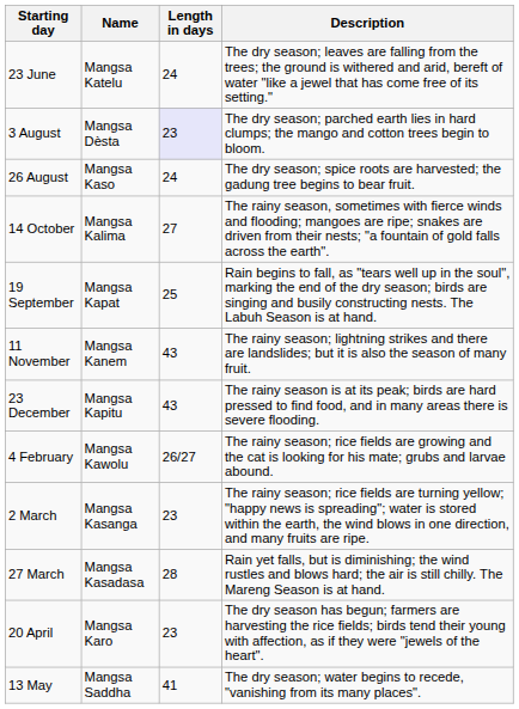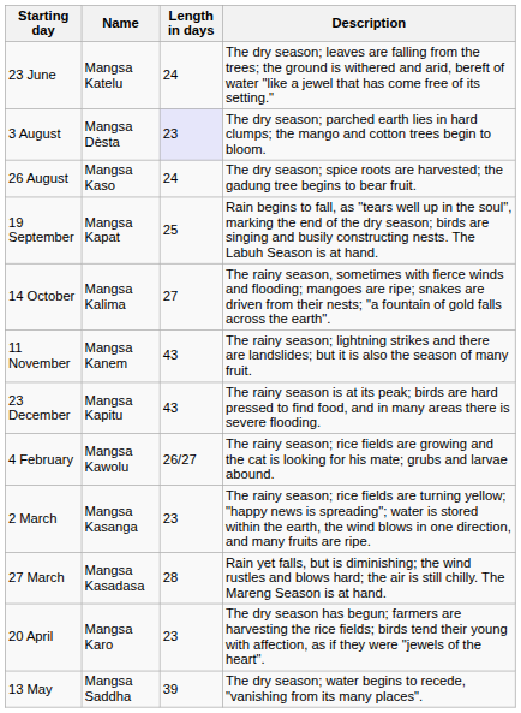rows swapped: 19 September <-> 14 October
13 May | Length in days: 41 -> 39
